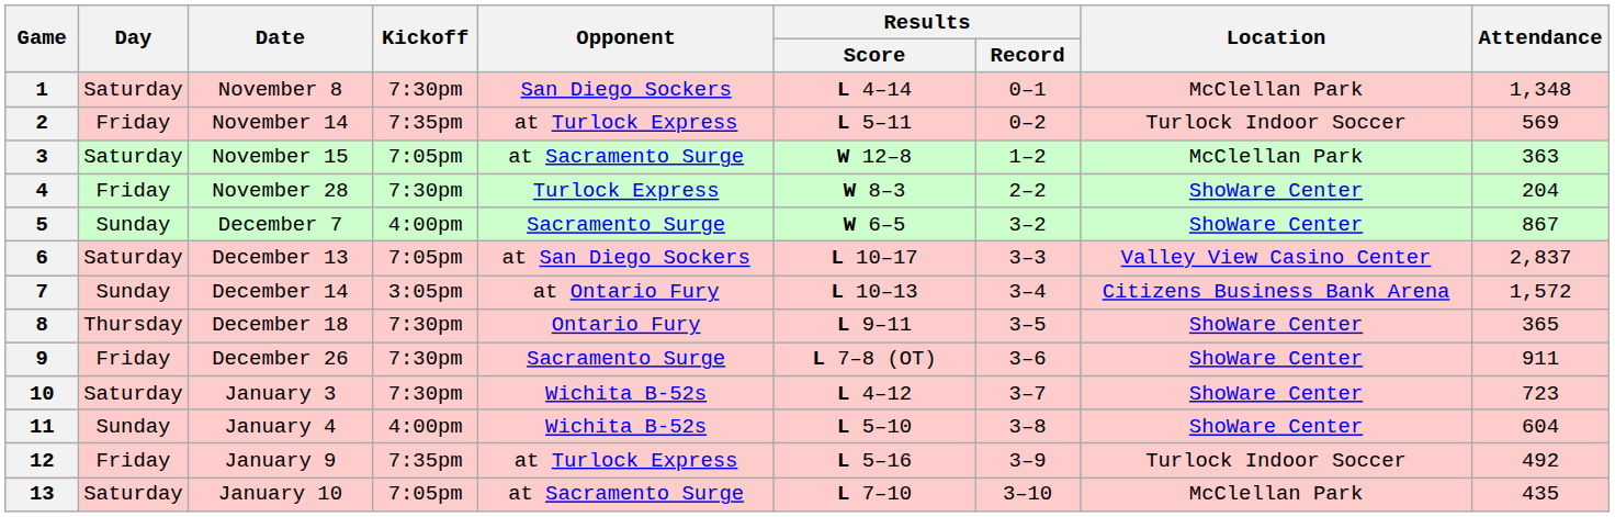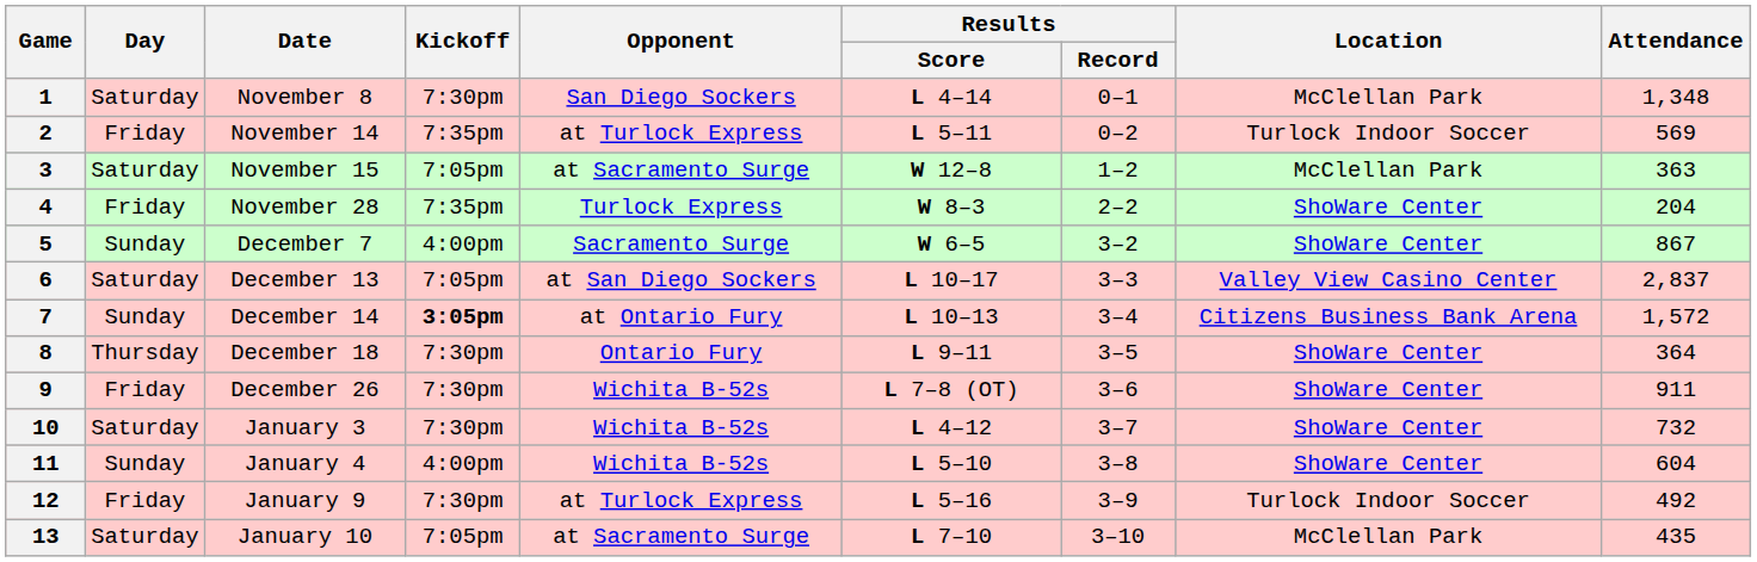4 | Kickoff: 7:30pm -> 7:35pm
7 | Kickoff: normal -> bold
8 | Attendance: 365 -> 364
9 | Opponent: Sacramento Surge -> Wichita B-52s
10 | Attendance: 723 -> 732
12 | Kickoff: 7:35pm -> 7:30pm
